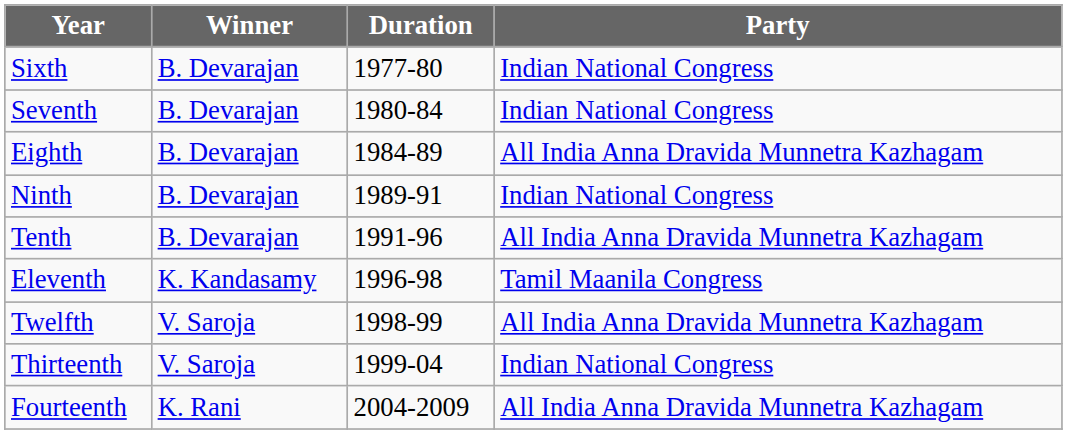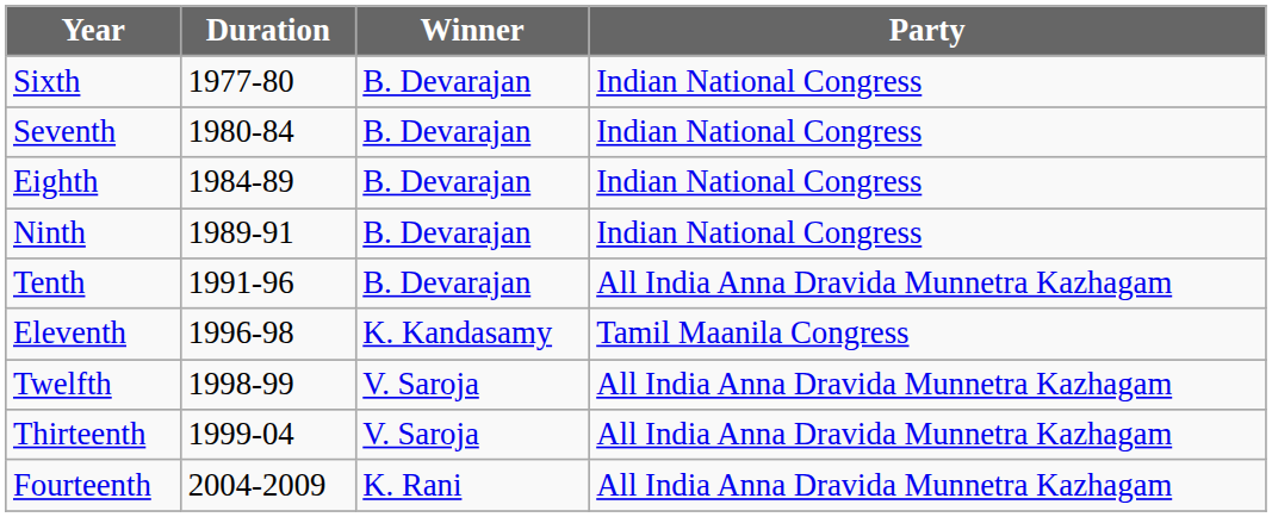columns swapped: Duration <-> Winner
Eighth | Party: All India Anna Dravida Munnetra Kazhagam -> Indian National Congress
Thirteenth | Party: Indian National Congress -> All India Anna Dravida Munnetra Kazhagam
